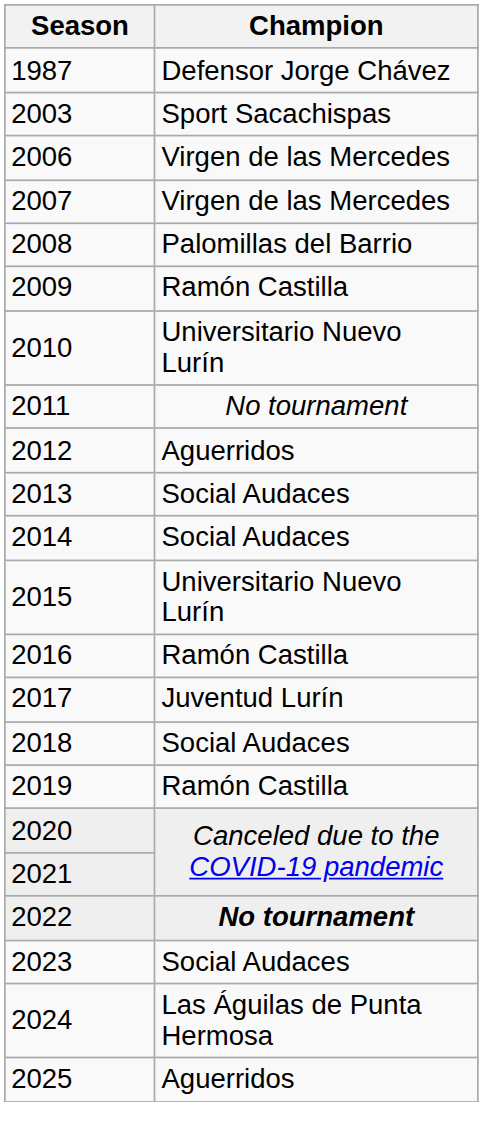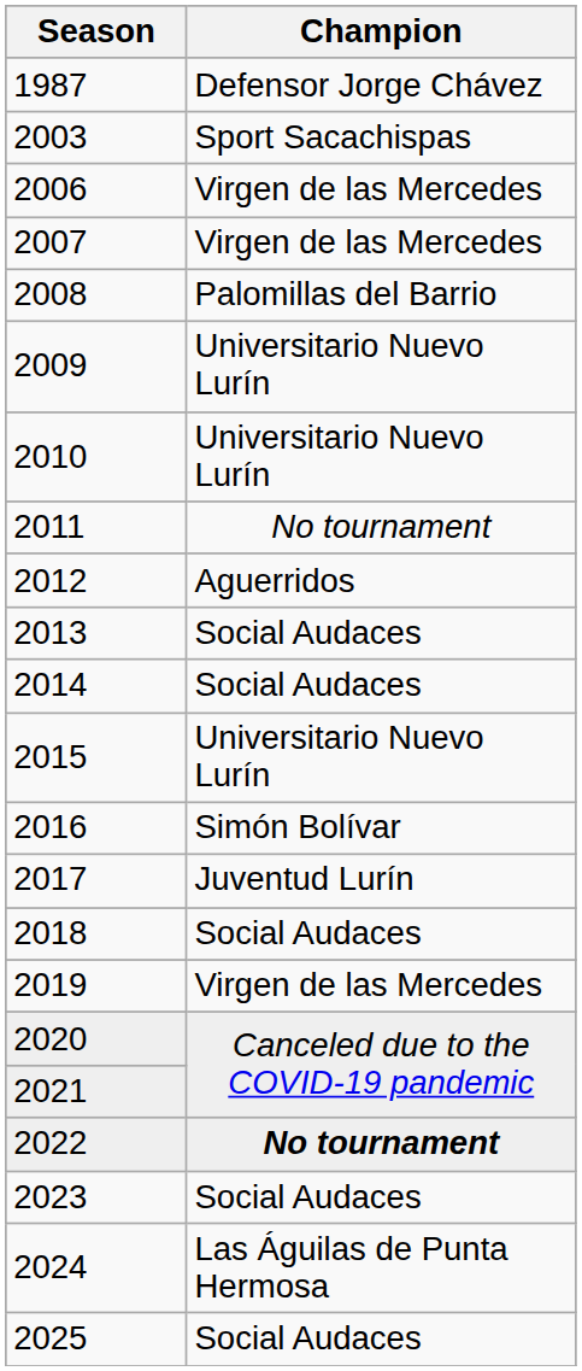2009 | Champion: Ramón Castilla -> Universitario Nuevo Lurín
2016 | Champion: Ramón Castilla -> Simón Bolívar
2019 | Champion: Ramón Castilla -> Virgen de las Mercedes
2025 | Champion: Aguerridos -> Social Audaces
